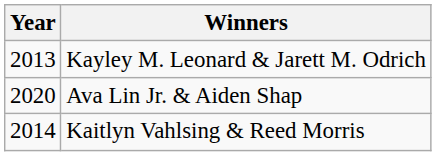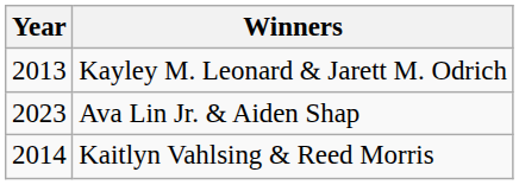Ava Lin Jr. & Aiden Shap | Year: 2020 -> 2023
